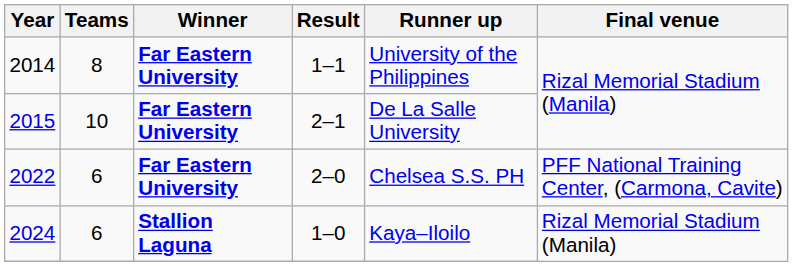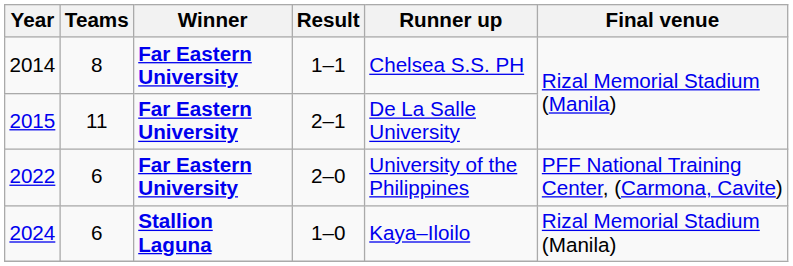2014 | Runner up: University of the Philippines -> Chelsea S.S. PH
2015 | Teams: 10 -> 11
2022 | Runner up: Chelsea S.S. PH -> University of the Philippines
